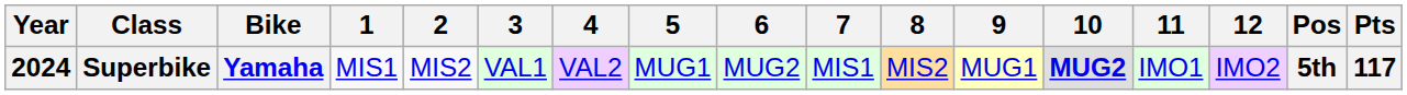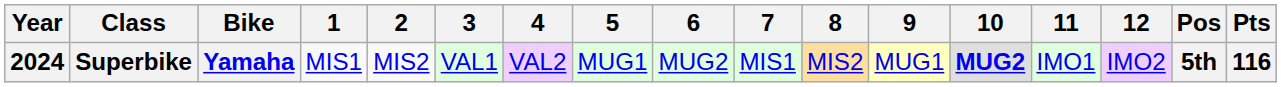Superbike | Pts: 117 -> 116
